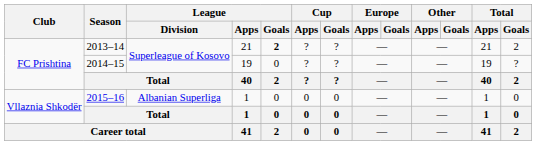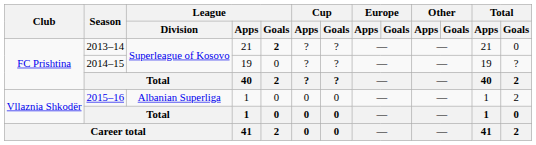2013–14 | Total / Goals: 2 -> 0
2015–16 | Total / Goals: 0 -> 2
